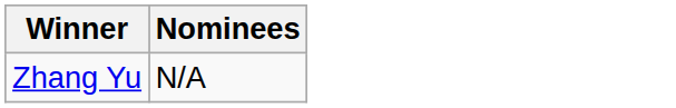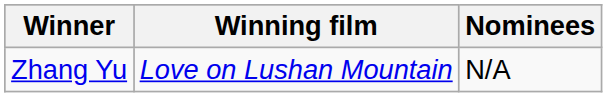+ column: Winning film | Love on Lushan Mountain
